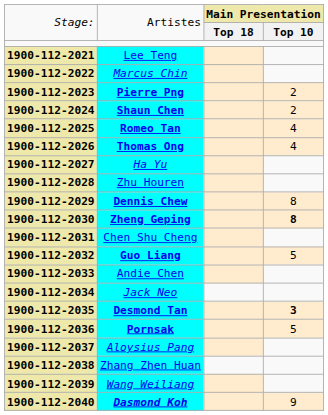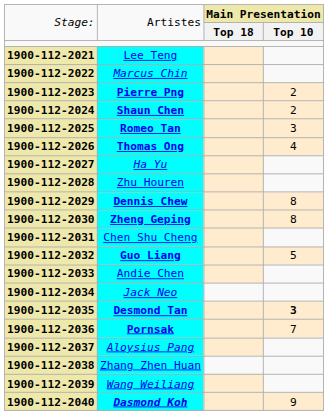Romeo Tan | column 4: 4 -> 3
Zheng Geping | column 4: bold -> normal
Pornsak | column 4: 5 -> 7
